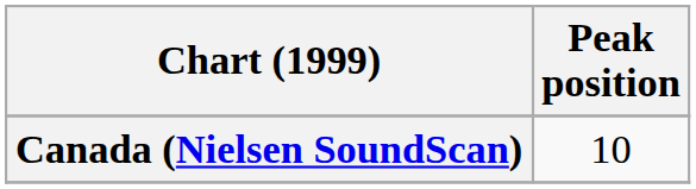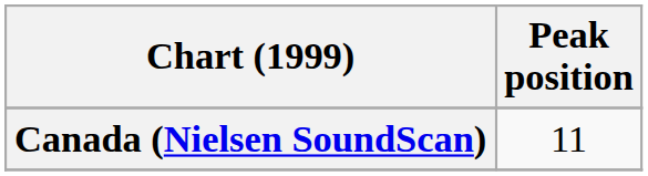Canada (Nielsen SoundScan) | Peak position: 10 -> 11
